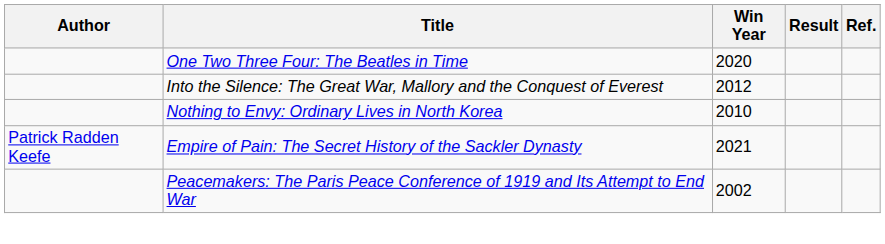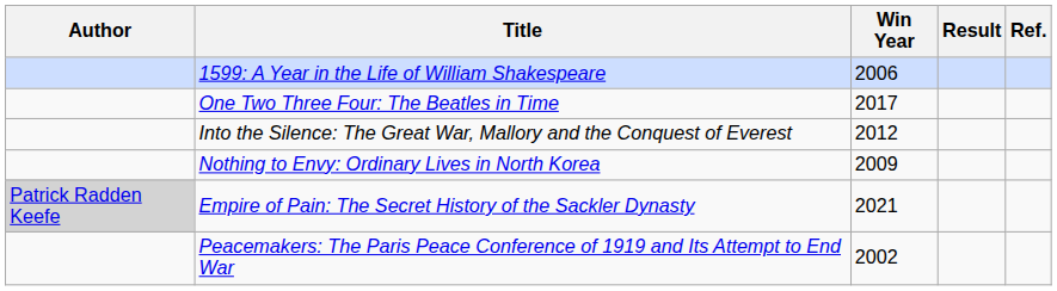+ row: 1599: A Year in the Life of William Shakespeare | 2006
One Two Three Four: The Beatles in Time | Win Year: 2020 -> 2017
Nothing to Envy: Ordinary Lives in North Korea | Win Year: 2010 -> 2009
Empire of Pain: The Secret History of the Sackler Dynasty | Author: no background -> lightgrey background
